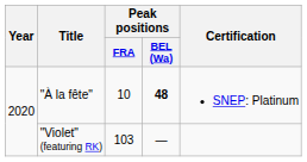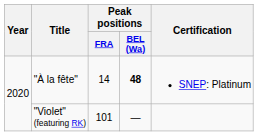"À la fête" | Peak positions / FRA: 10 -> 14
"Violet" (featuring RK) | Peak positions / FRA: 103 -> 101
